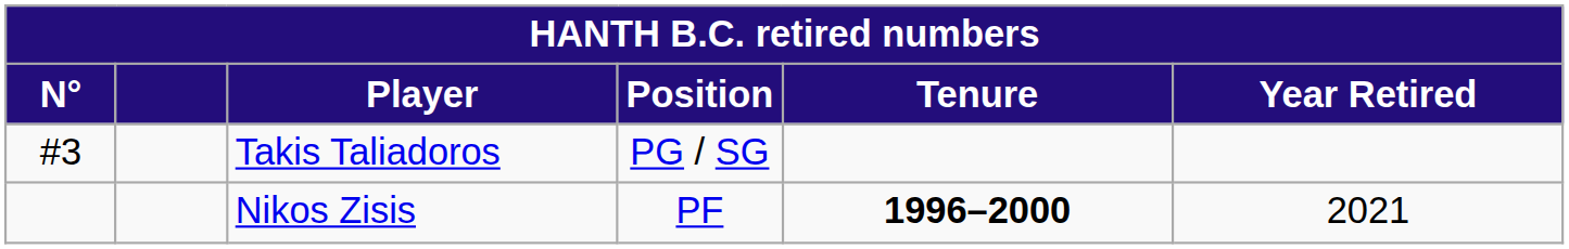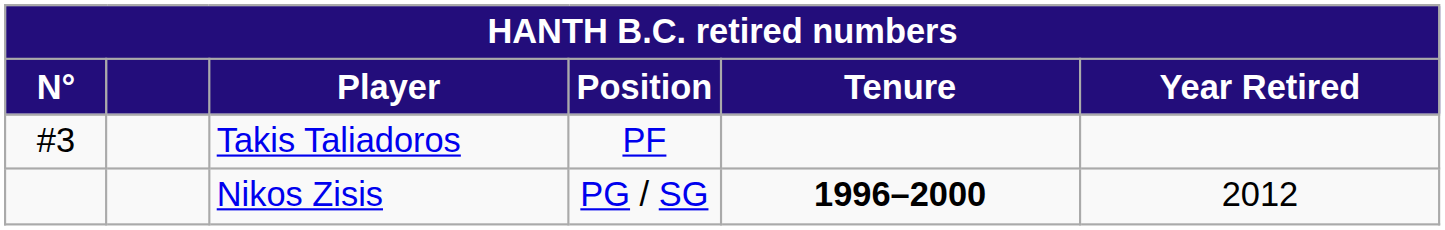Takis Taliadoros | Position: PG / SG -> PF
Nikos Zisis | Position: PF -> PG / SG
Nikos Zisis | Year Retired: 2021 -> 2012
